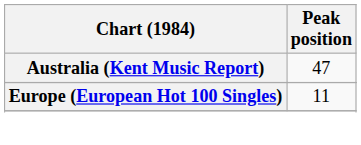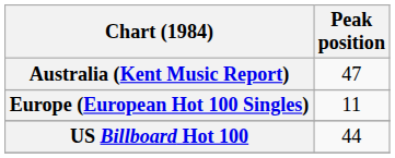+ row: US Billboard Hot 100 | 44
